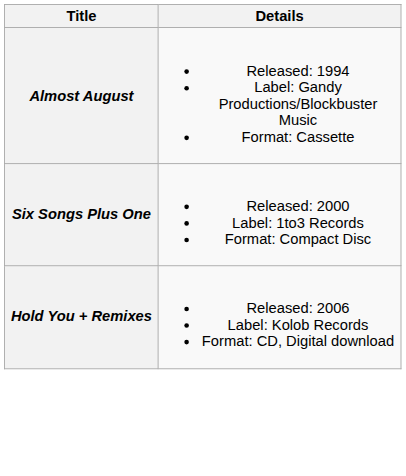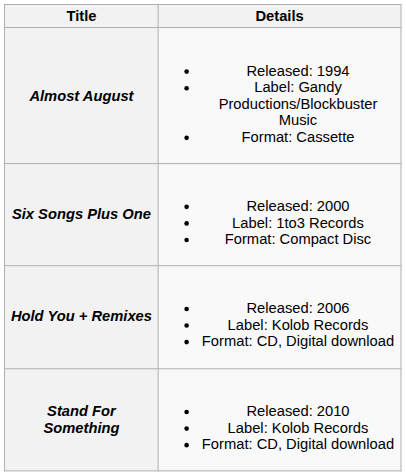+ row: Stand For Something | Released: 2010 Label: Kolob Records Format: CD, Digital download
